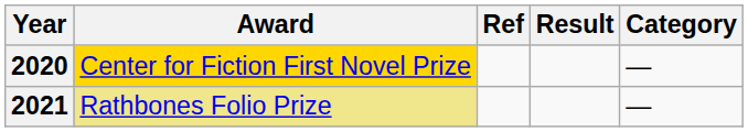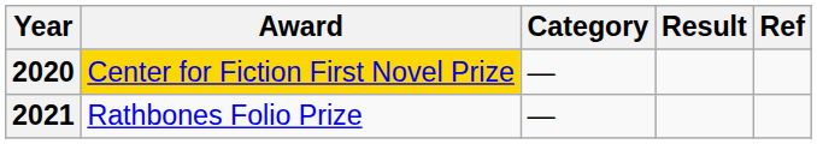columns swapped: Category <-> Ref
2021 | Award: khaki background -> no background
